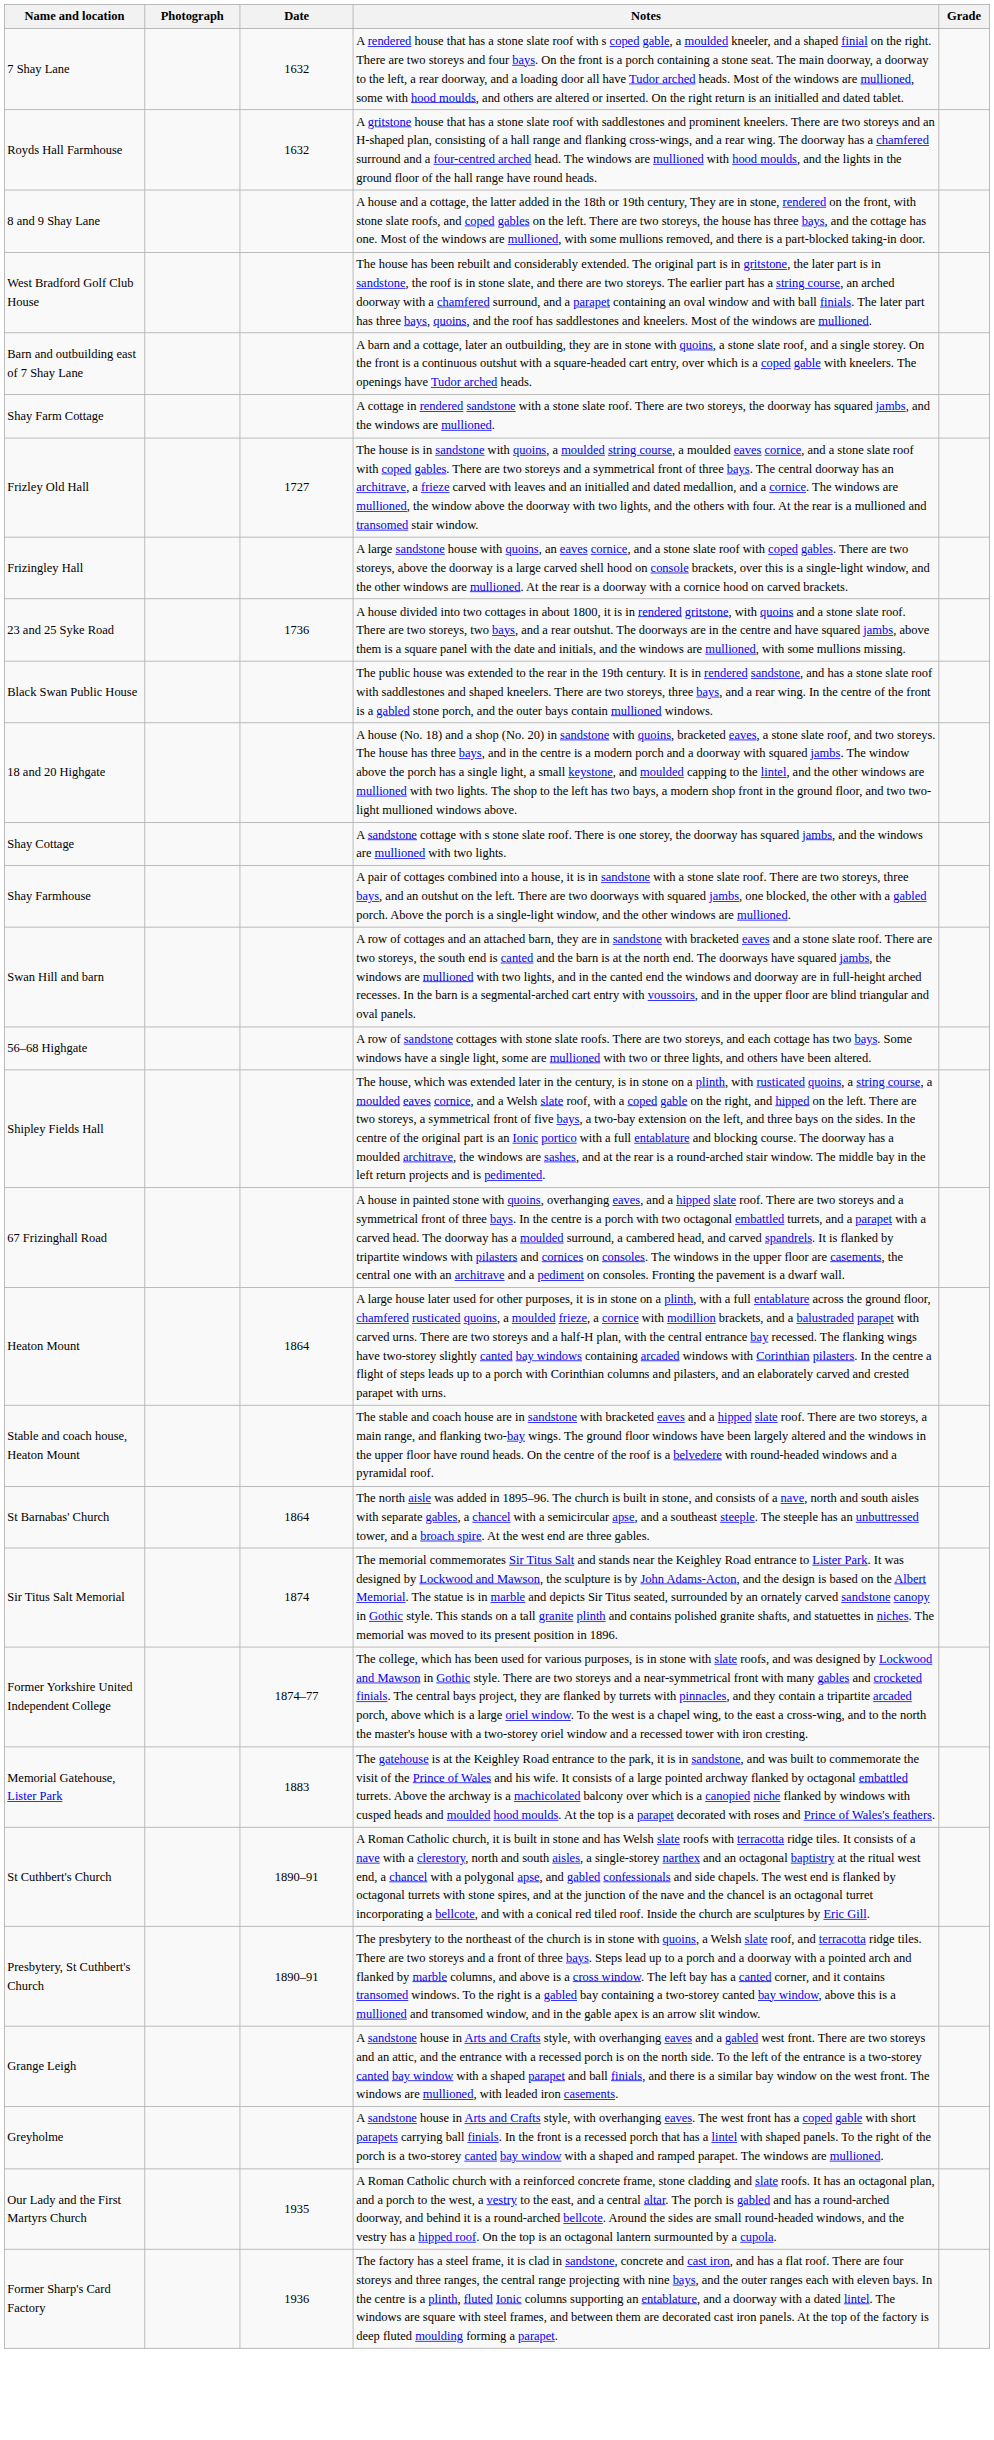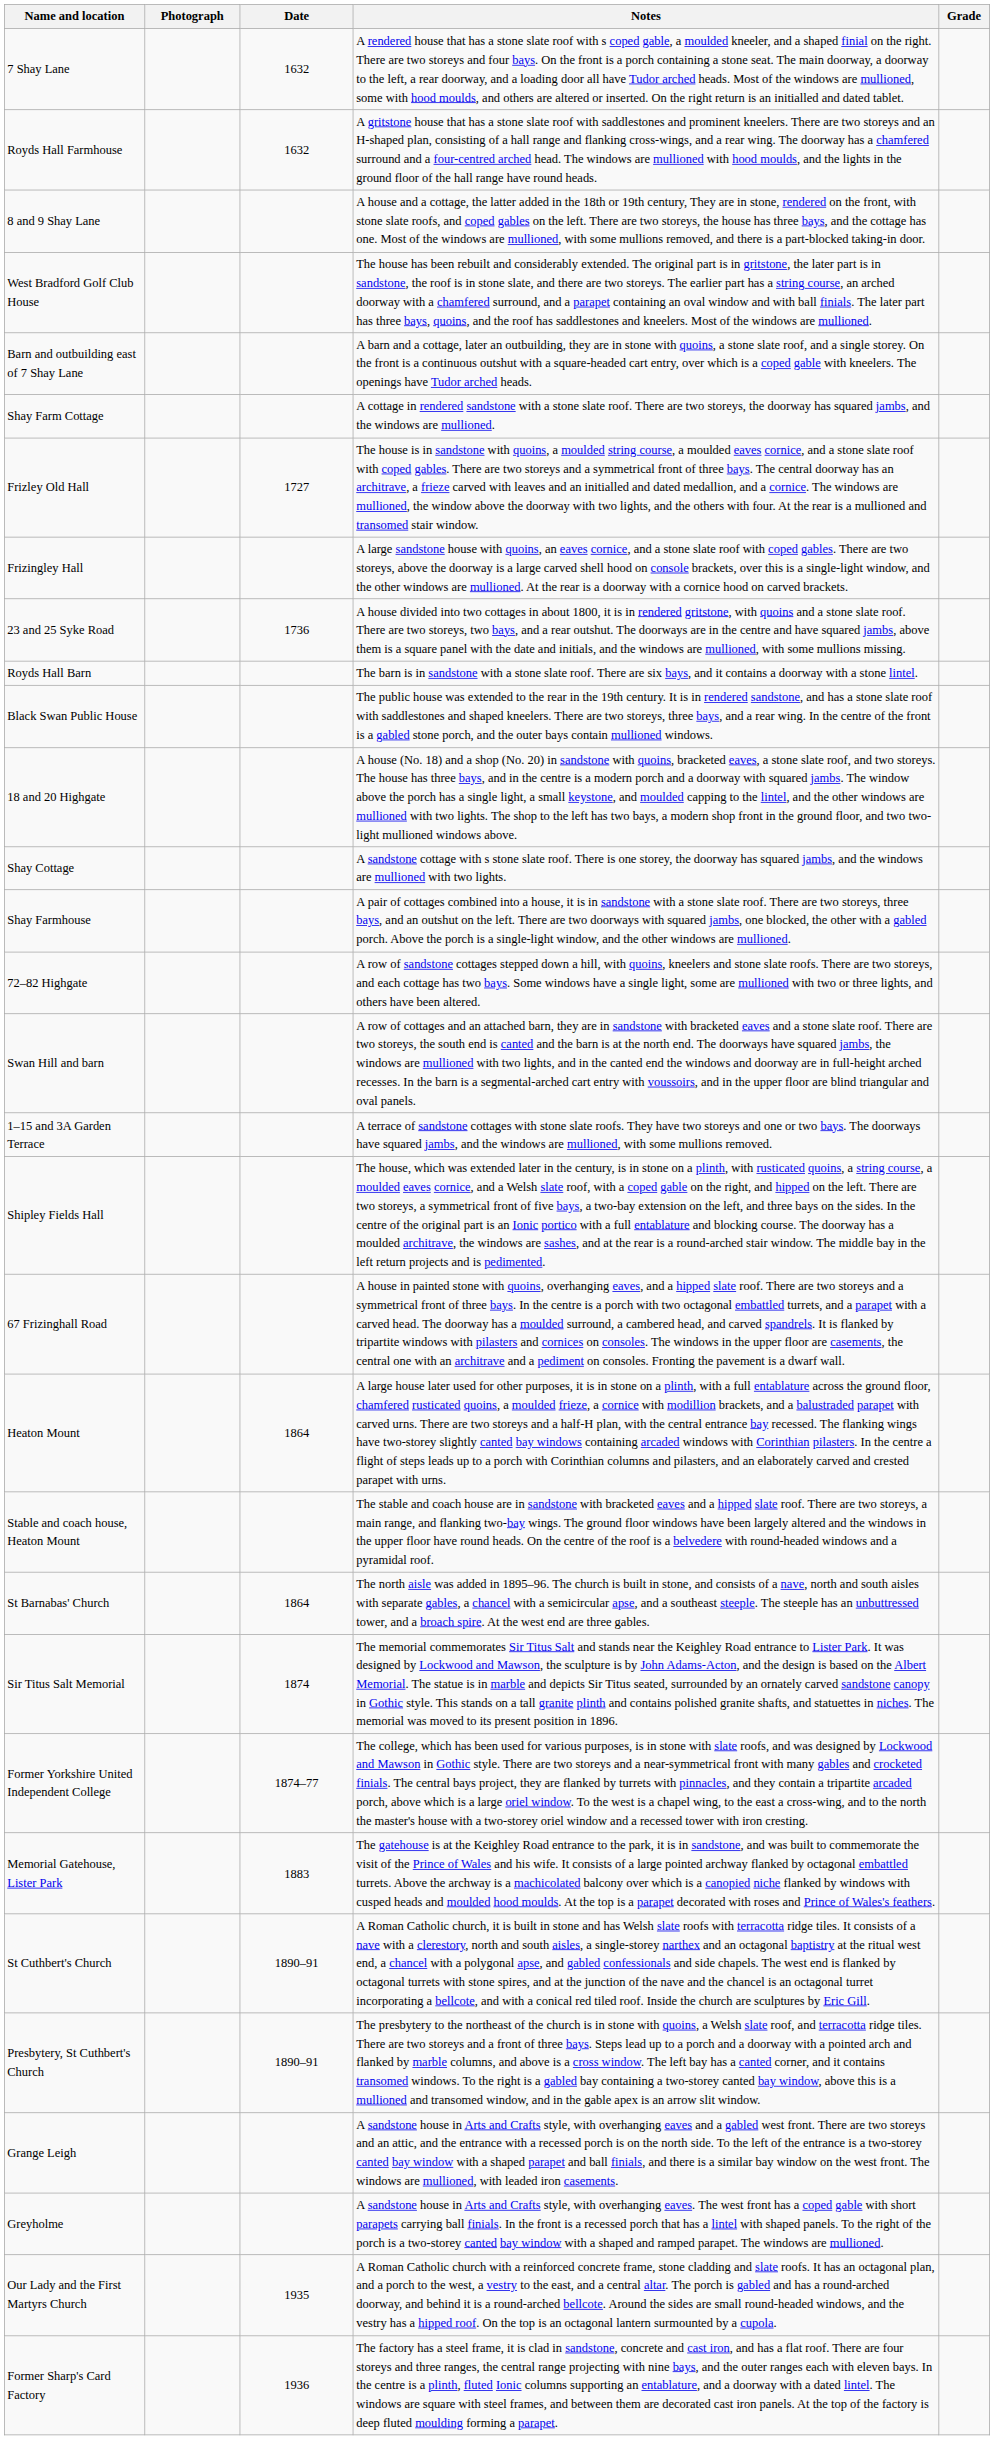+ row: Royds Hall Barn | The barn is in sandstone with a stone slate roof. There are six bays, and it contains a doorway with a stone lintel.
+ row: 72–82 Highgate | A row of sandstone cottages stepped down a hill, with quoins, kneelers and stone slate roofs. There are two storeys, and each cottage has two bays. Some windows have a single light, some are mullioned with two or three lights, and others have been altered.
+ row: 1–15 and 3A Garden Terrace | A terrace of sandstone cottages with stone slate roofs. They have two storeys and one or two bays. The doorways have squared jambs, and the windows are mullioned, with some mullions removed.
- row: 56–68 Highgate | A row of sandstone cottages with stone slate roofs. There are two storeys, and each cottage has two bays. Some windows have a single light, some are mullioned with two or three lights, and others have been altered.
